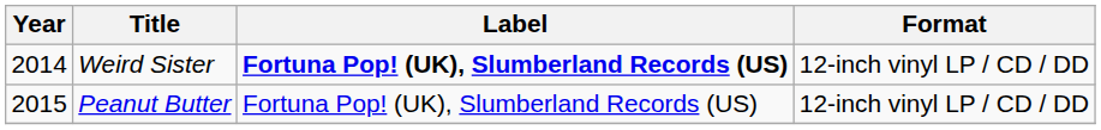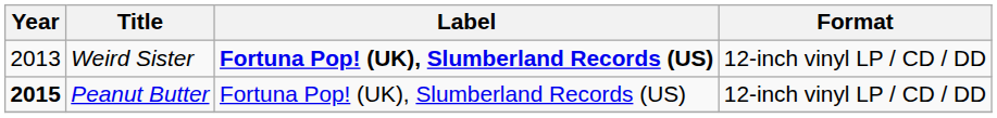Weird Sister | Year: 2014 -> 2013
Peanut Butter | Year: normal -> bold
